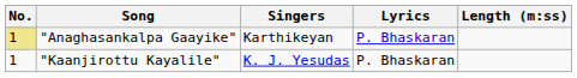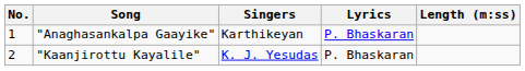"Anaghasankalpa Gaayike" | No.: khaki background -> no background
"Kaanjirottu Kayalile" | No.: 1 -> 2
